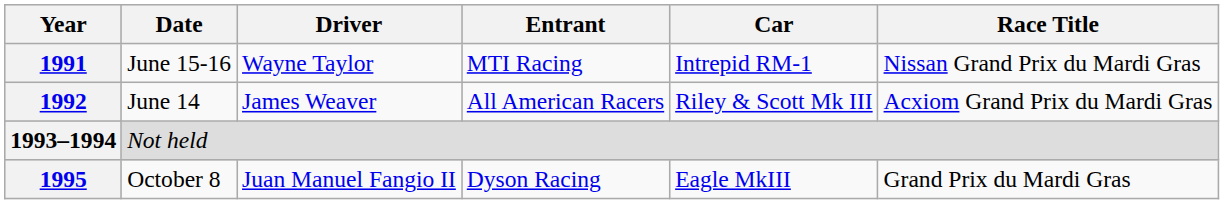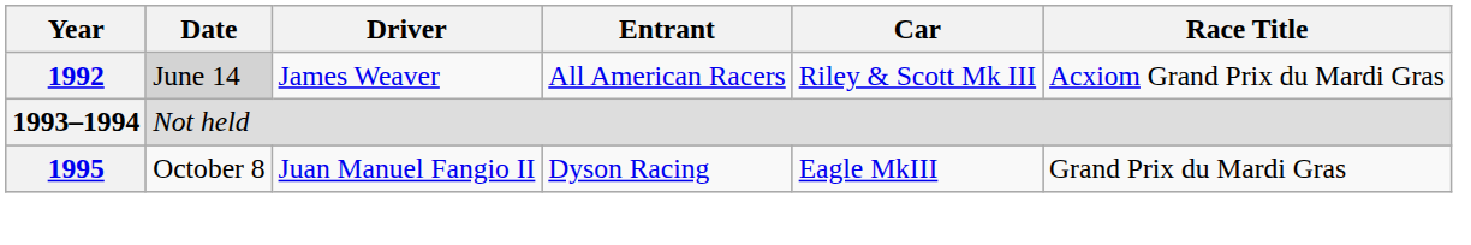- row: 1991 | June 15-16 | Wayne Taylor | MTI Racing | Intrepid RM-1 | Nissan Grand Prix du Mardi Gras
1992 | Date: no background -> lightgrey background
